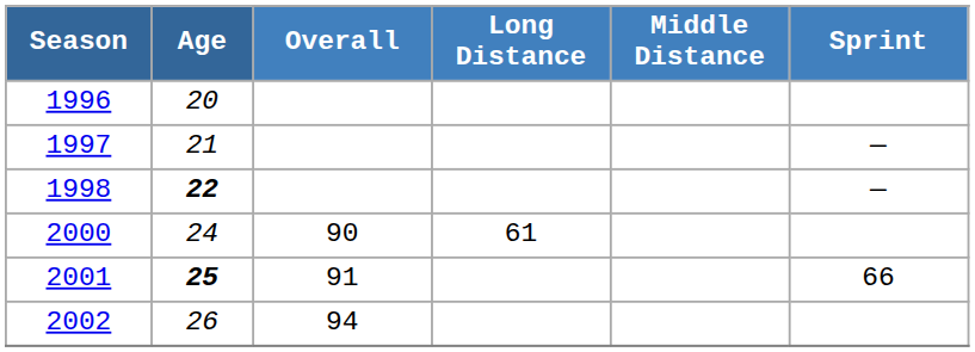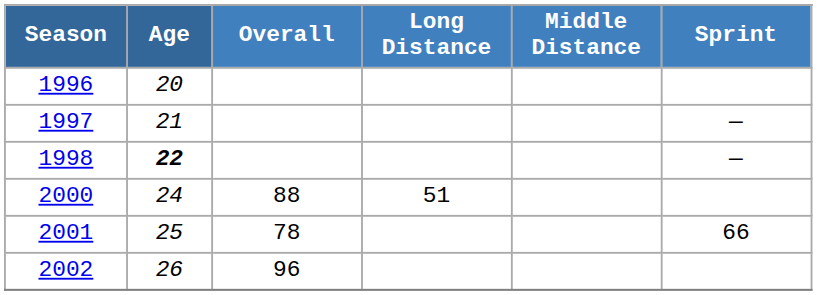2000 | Overall: 90 -> 88
2000 | Long Distance: 61 -> 51
2001 | Age: bold -> normal
2001 | Overall: 91 -> 78
2002 | Overall: 94 -> 96
